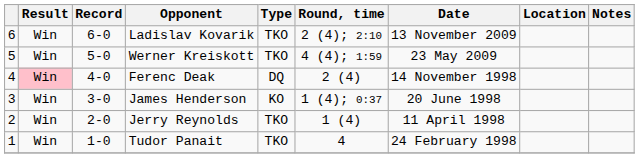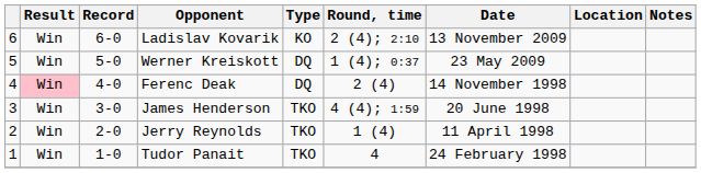Ladislav Kovarik | Type: TKO -> KO
Werner Kreiskott | Type: TKO -> DQ
Werner Kreiskott | Round, time: 4 (4); 1:59 -> 1 (4); 0:37
James Henderson | Type: KO -> TKO
James Henderson | Round, time: 1 (4); 0:37 -> 4 (4); 1:59
